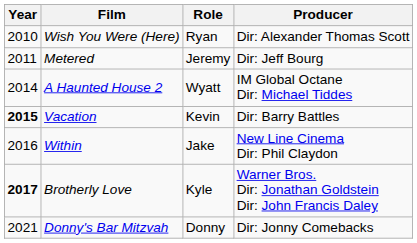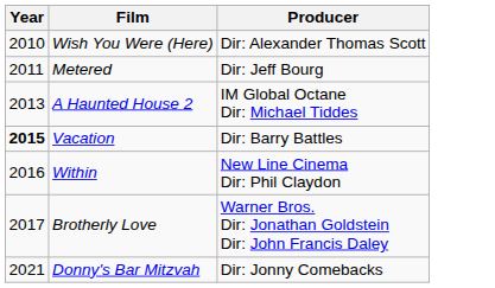- column: Role | Ryan | Jeremy | Wyatt | Kevin | Jake | Kyle | Donny
A Haunted House 2 | Year: 2014 -> 2013
Brotherly Love | Year: bold -> normal
